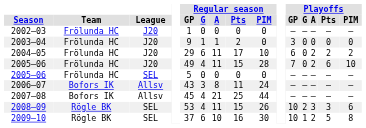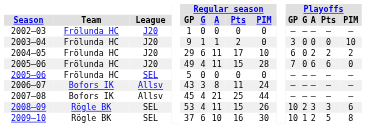2003–04 | Playoffs / PIM: 0 -> 10
2005–06 / J20 | Playoffs / A: 2 -> 6
2005–06 / J20 | Playoffs / PIM: 10 -> 0
